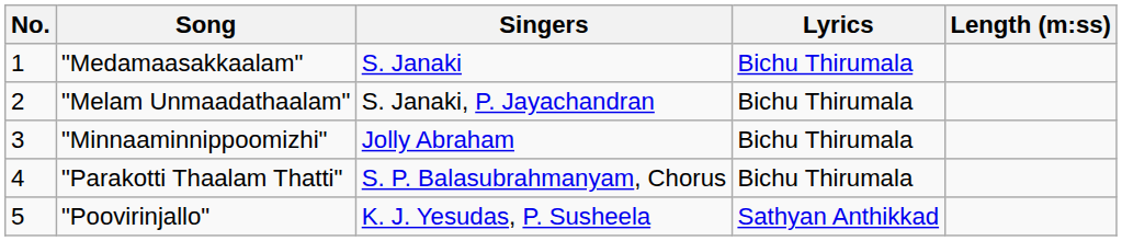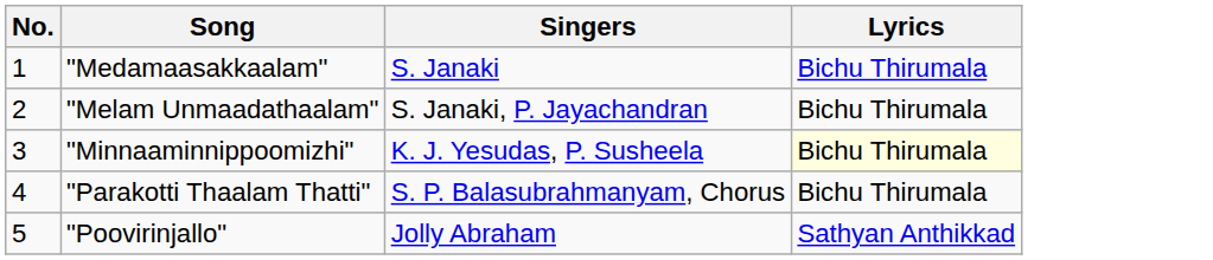- column: Length (m:ss)
"Minnaaminnippoomizhi" | Singers: Jolly Abraham -> K. J. Yesudas, P. Susheela
"Minnaaminnippoomizhi" | Lyrics: no background -> lightyellow background
"Poovirinjallo" | Singers: K. J. Yesudas, P. Susheela -> Jolly Abraham
